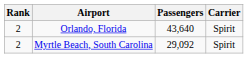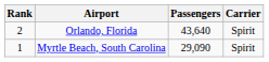Myrtle Beach, South Carolina | Rank: 2 -> 1
Myrtle Beach, South Carolina | Passengers: 29,092 -> 29,090
